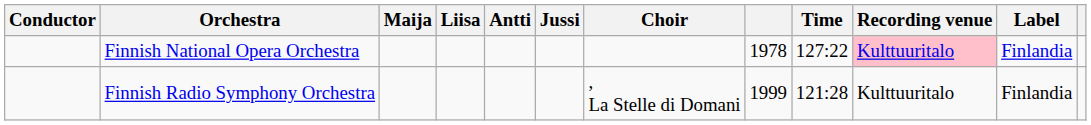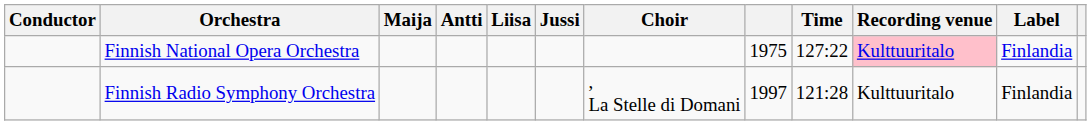columns swapped: Liisa <-> Antti
Finnish National Opera Orchestra | column 8: 1978 -> 1975
Finnish Radio Symphony Orchestra | column 8: 1999 -> 1997
